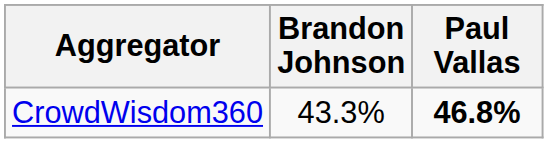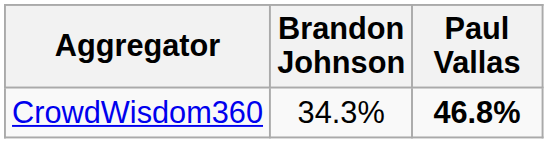CrowdWisdom360 | Brandon Johnson: 43.3% -> 34.3%
